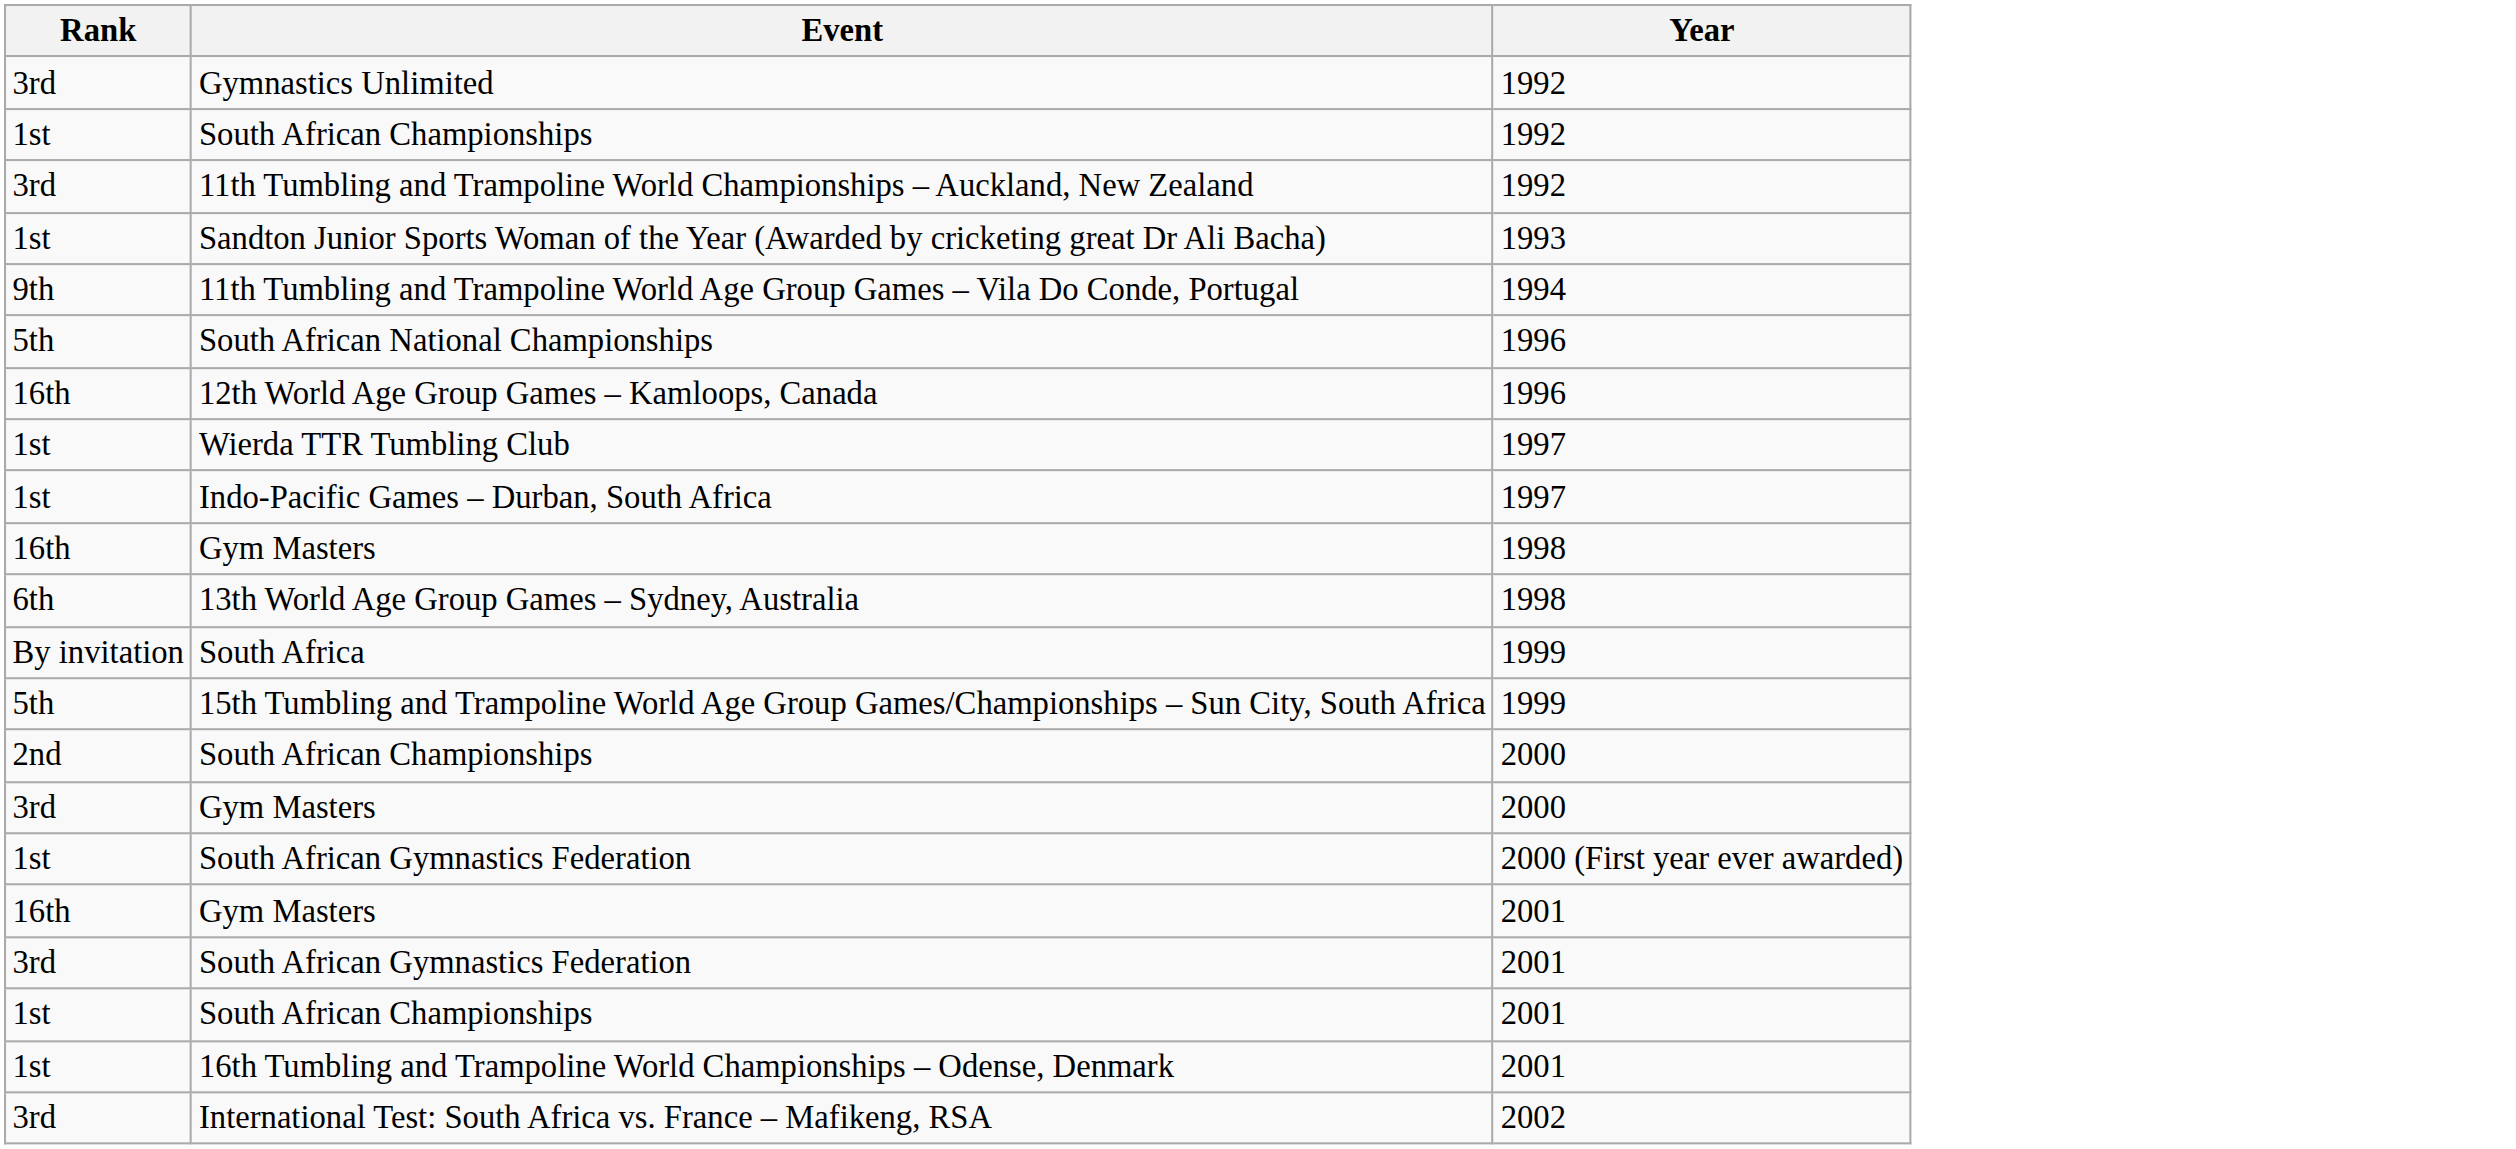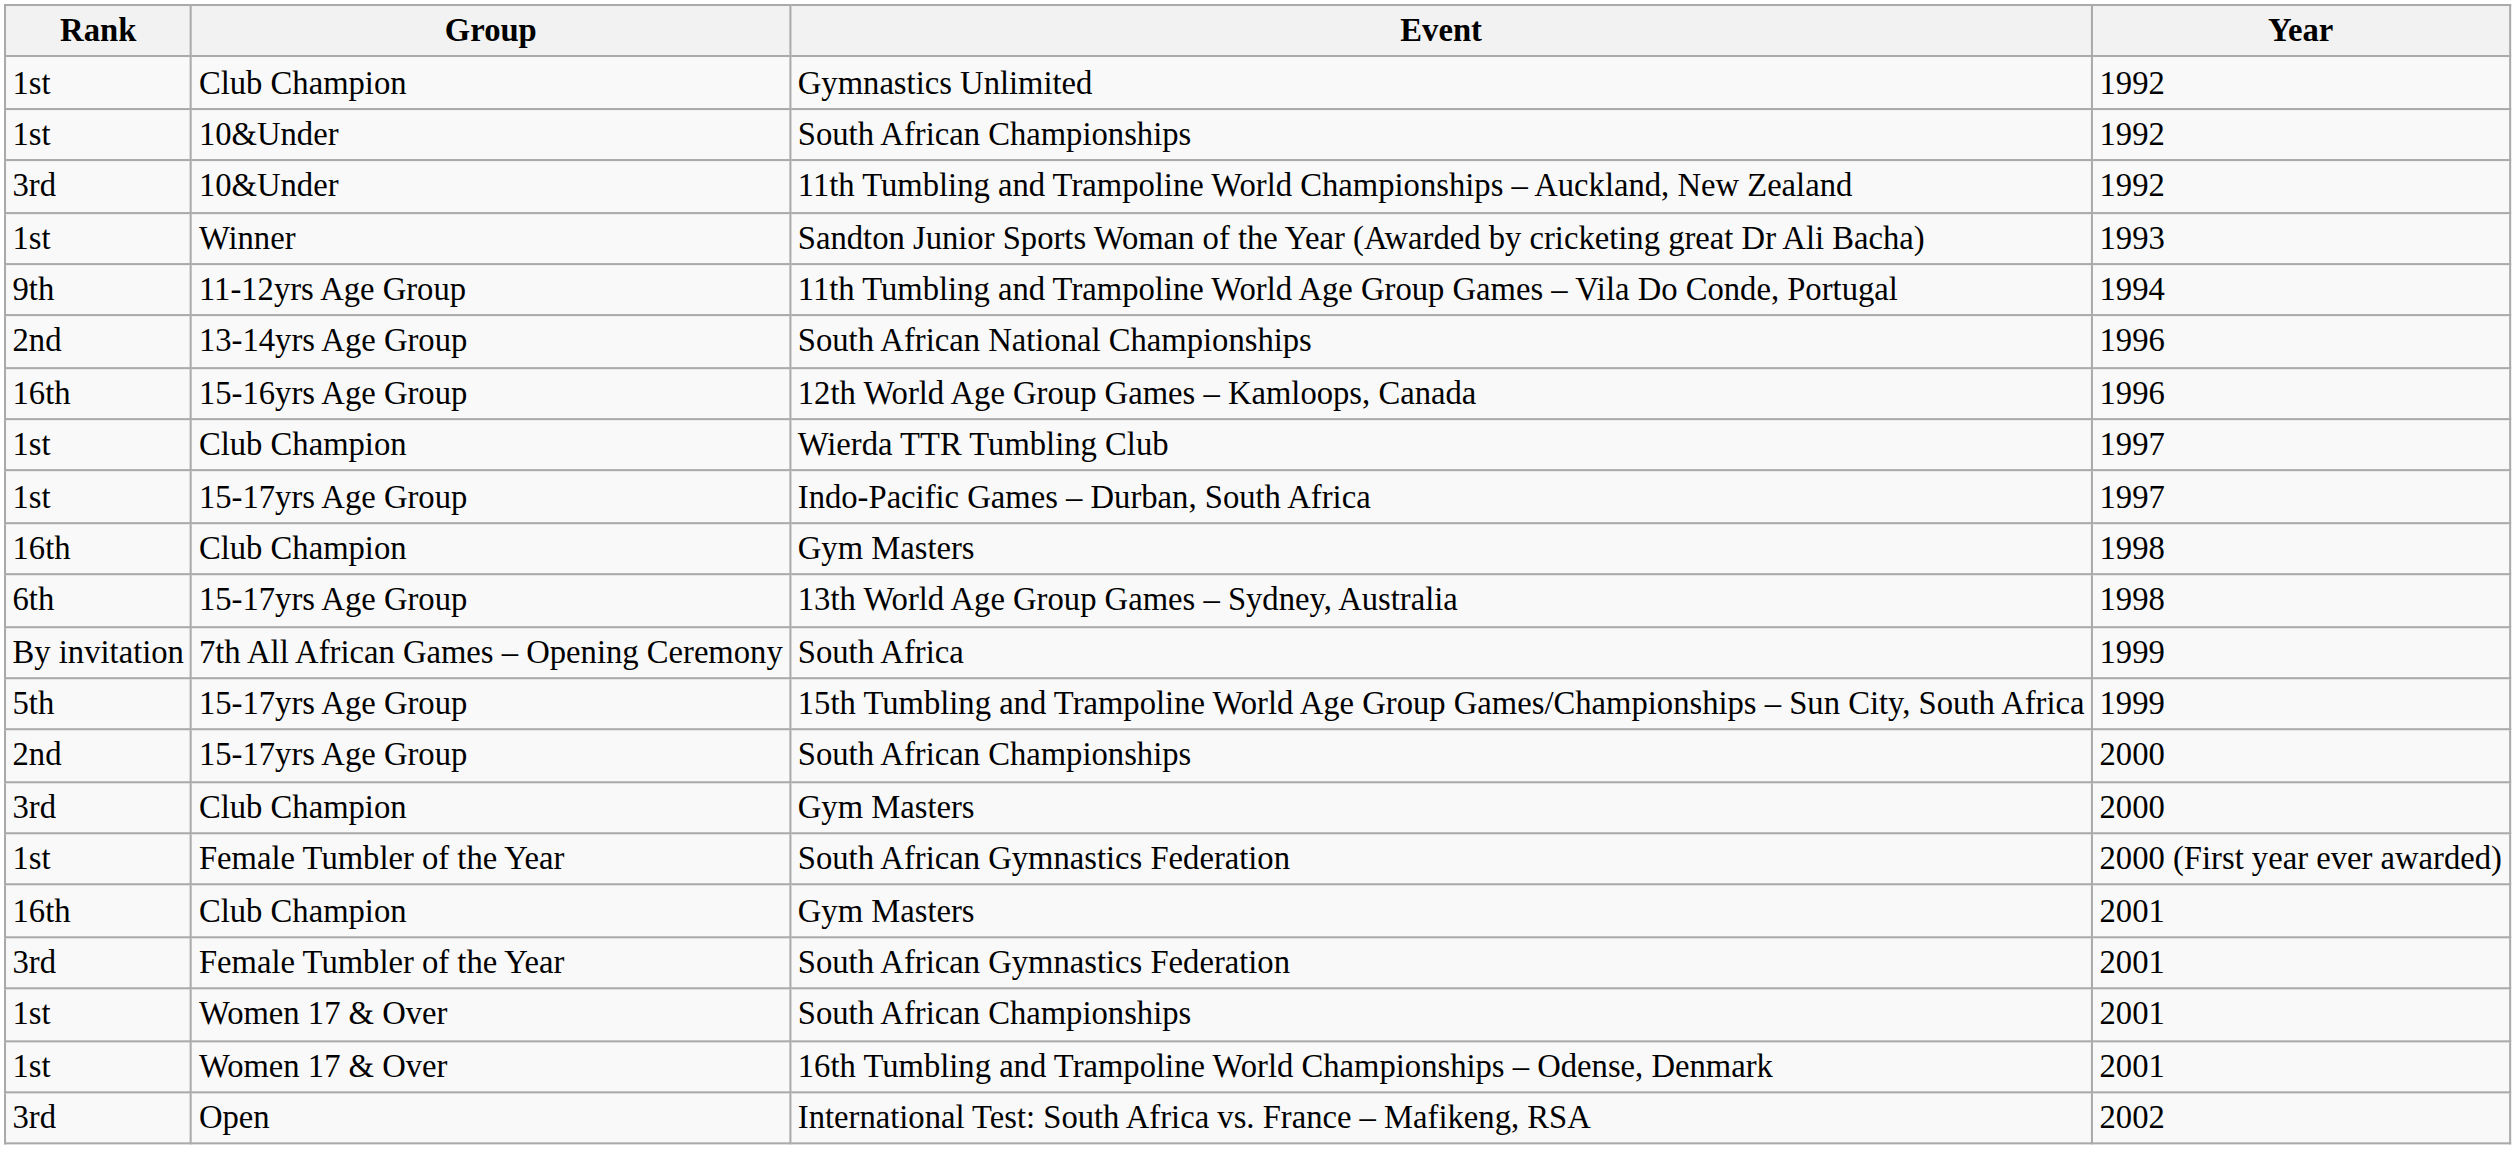+ column: Group | Club Champion | 10&Under | 10&Under | Winner | 11-12yrs Age Group | 13-14yrs Age Group | 15-16yrs Age Group | Club Champion | 15-17yrs Age Group | Club Champion | 15-17yrs Age Group | 7th All African Games – Opening Ceremony | 15-17yrs Age Group | 15-17yrs Age Group | Club Champion | Female Tumbler of the Year | Club Champion | Female Tumbler of the Year | Women 17 & Over | Women 17 & Over | Open
Gymnastics Unlimited | Rank: 3rd -> 1st
South African National Championships | Rank: 5th -> 2nd
